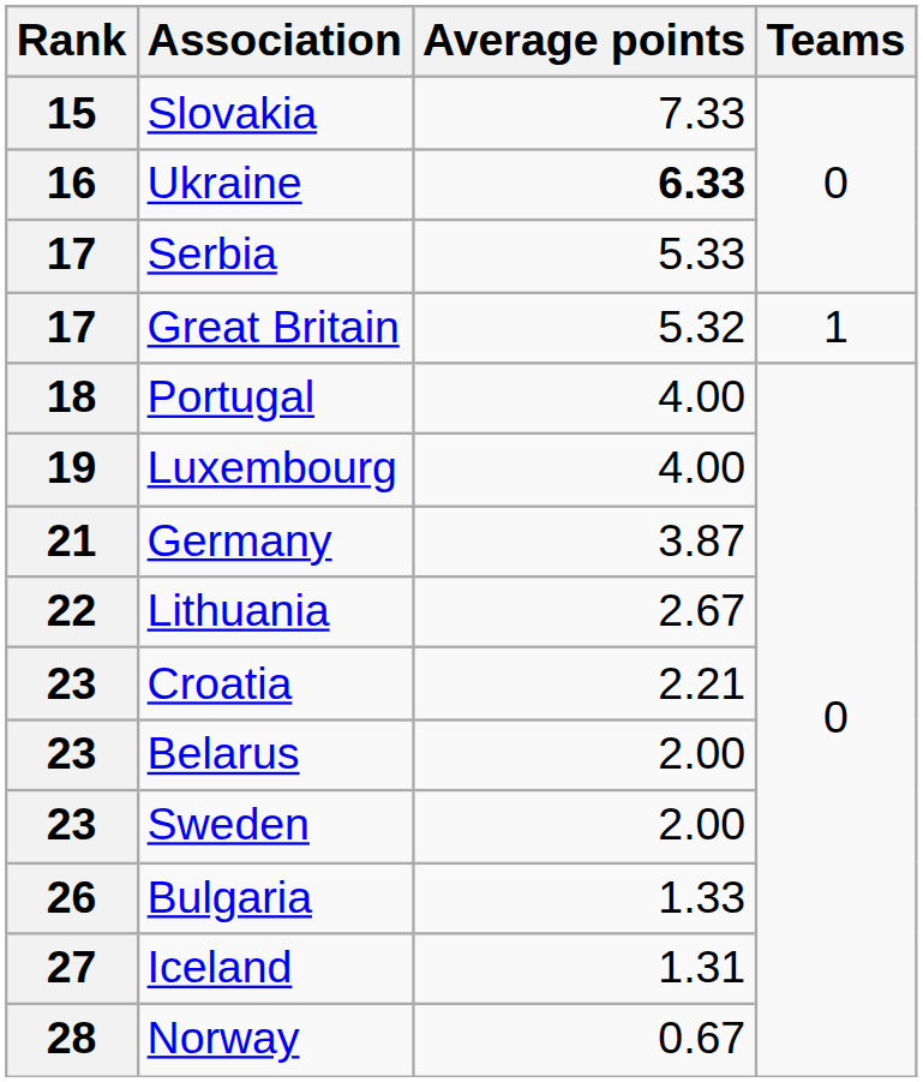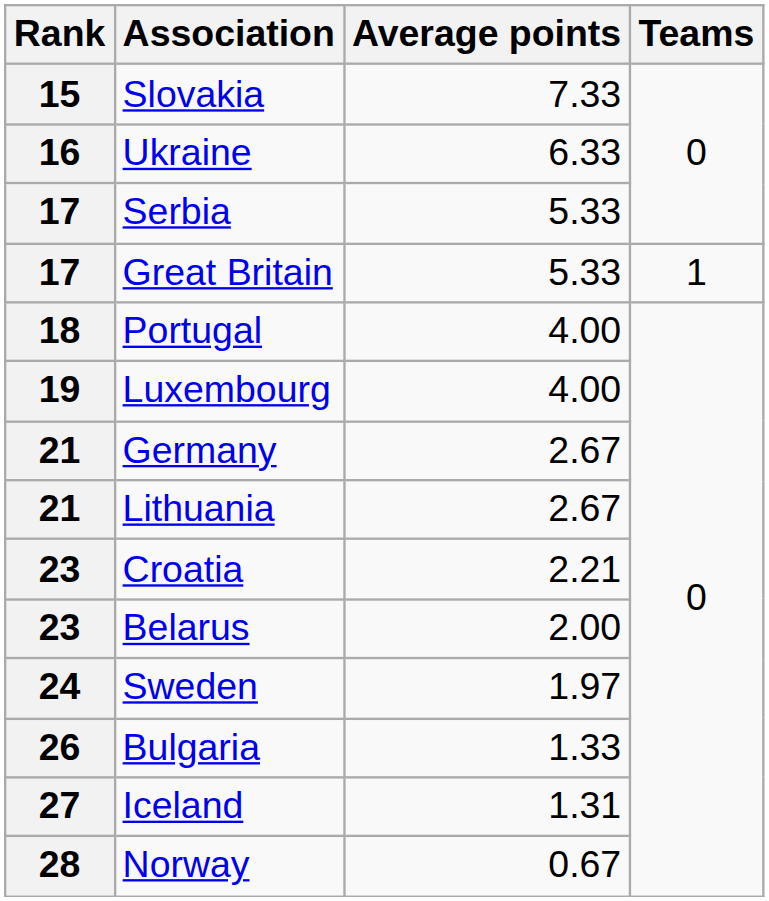Ukraine | Average points: bold -> normal
Great Britain | Average points: 5.32 -> 5.33
Germany | Average points: 3.87 -> 2.67
Lithuania | Rank: 22 -> 21
Sweden | Rank: 23 -> 24
Sweden | Average points: 2.00 -> 1.97
